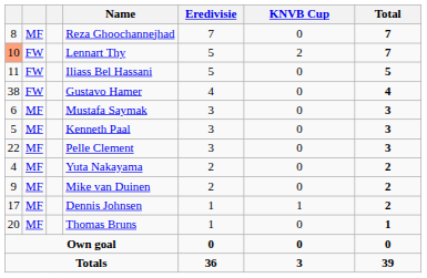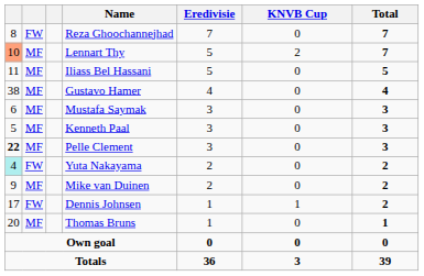Reza Ghoochannejhad | column 2: MF -> FW
Lennart Thy | column 2: FW -> MF
Iliass Bel Hassani | column 2: FW -> MF
Gustavo Hamer | column 2: FW -> MF
Pelle Clement | column 1: normal -> bold
Yuta Nakayama | column 1: no background -> paleturquoise background
Yuta Nakayama | column 2: MF -> FW
Dennis Johnsen | column 2: MF -> FW
